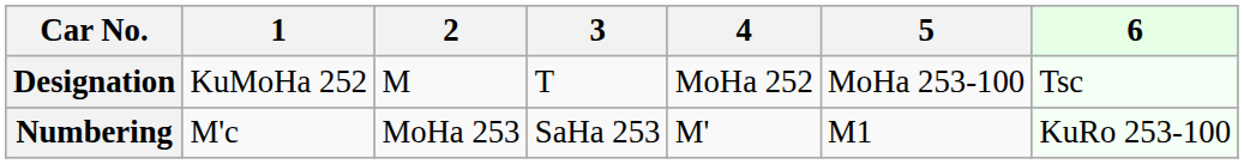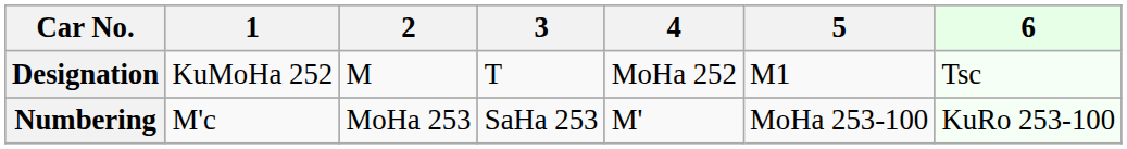Designation | 5: MoHa 253-100 -> M1
Numbering | 5: M1 -> MoHa 253-100
